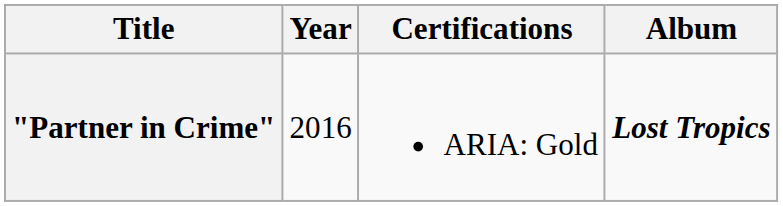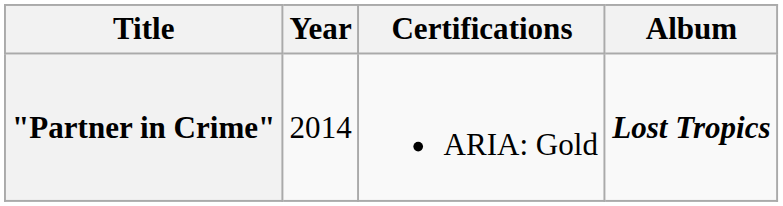"Partner in Crime" | Year: 2016 -> 2014
